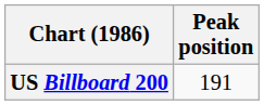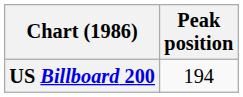US Billboard 200 | Peak position: 191 -> 194
